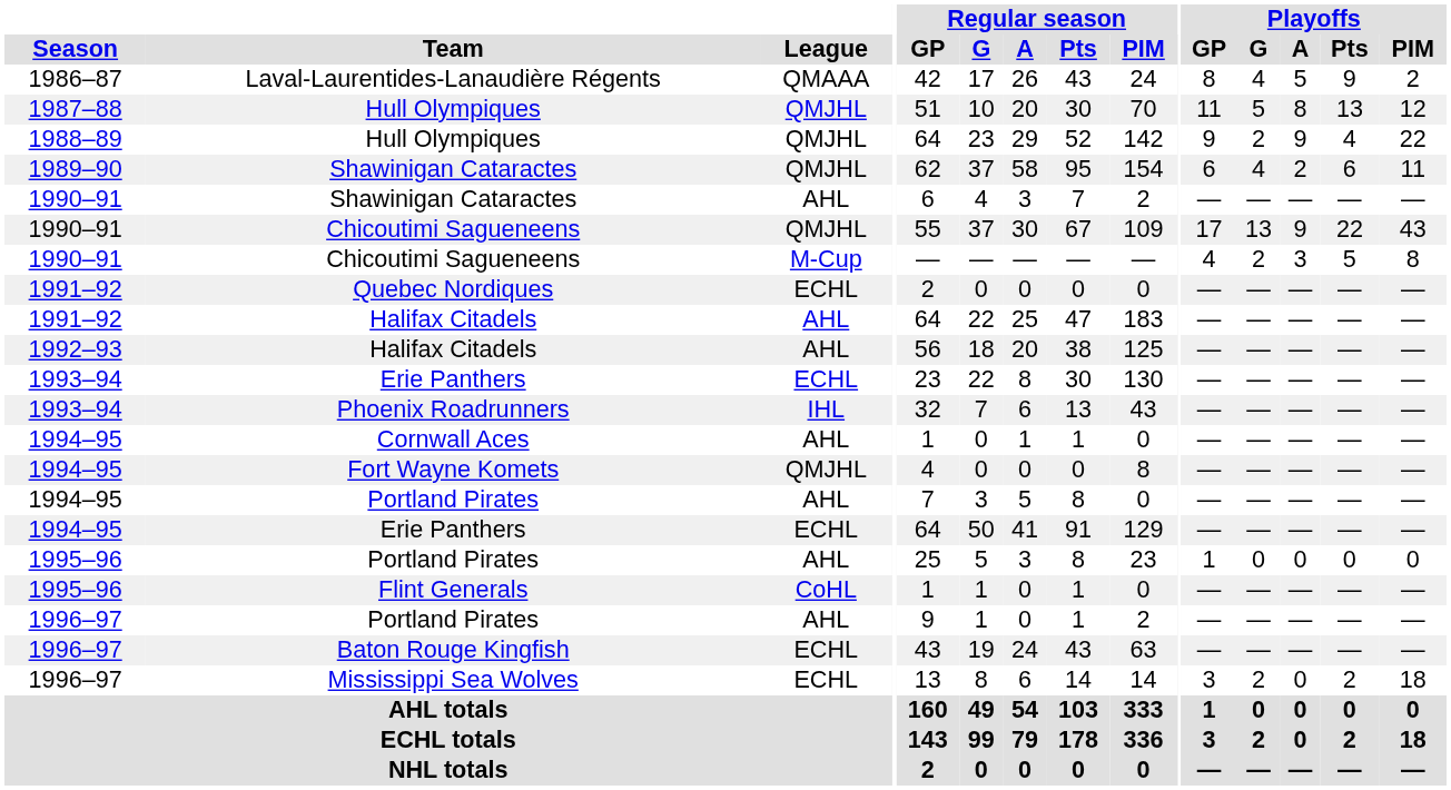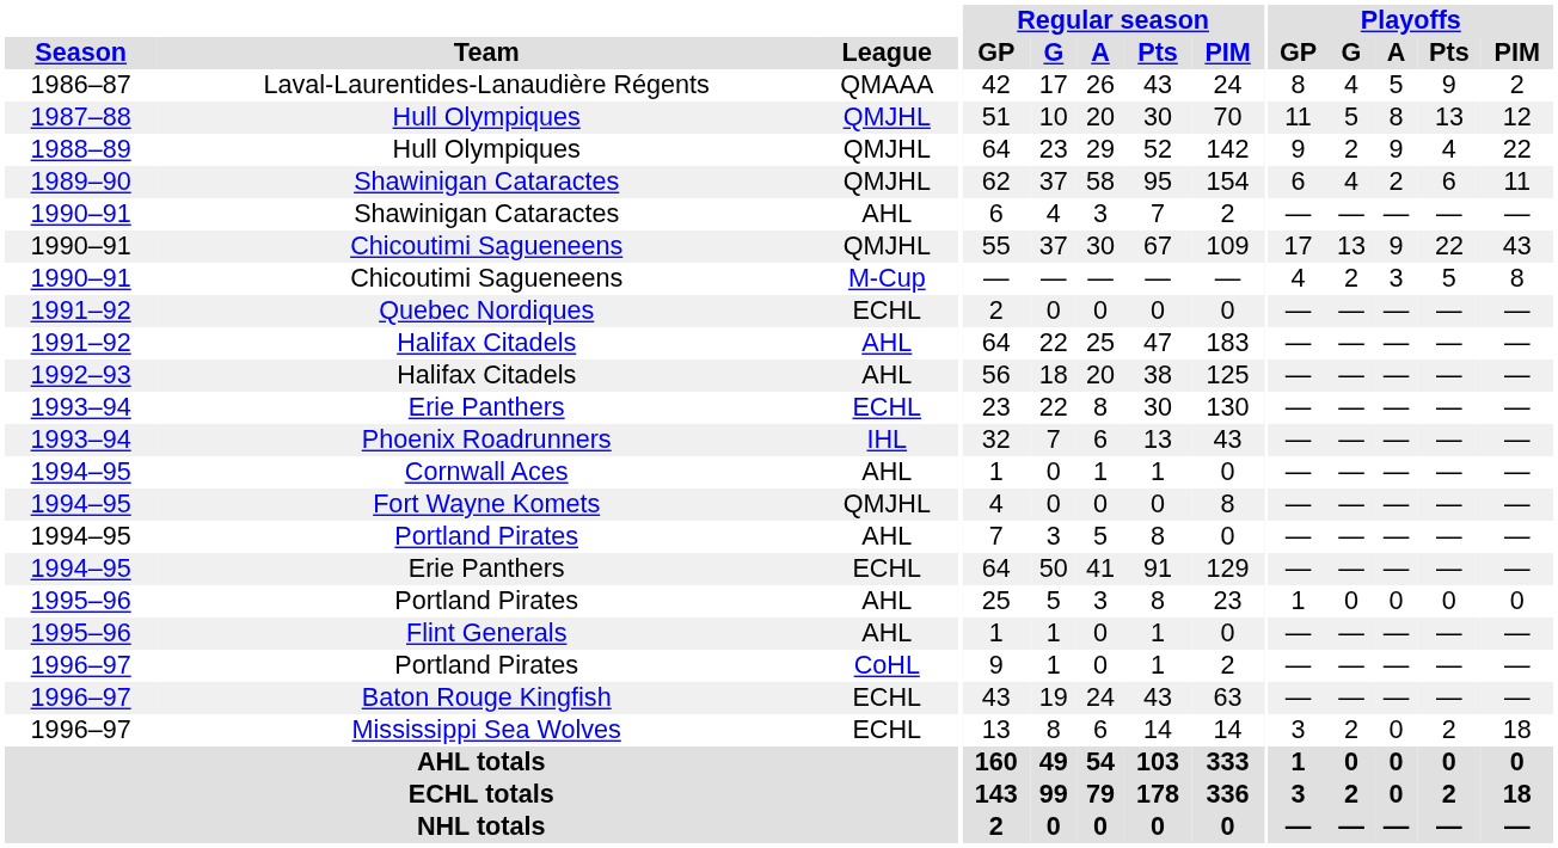Flint Generals | League: CoHL -> AHL
1996–97 / Portland Pirates | League: AHL -> CoHL
